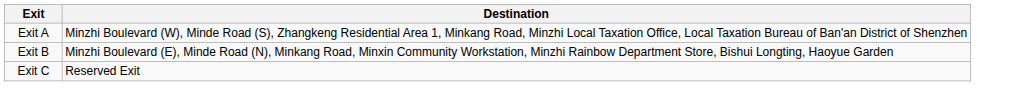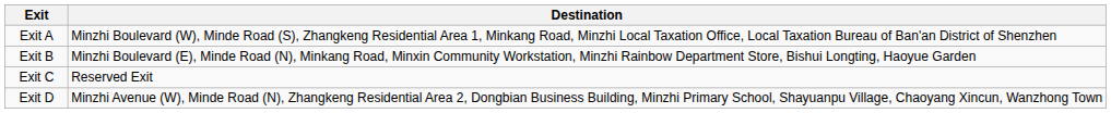+ row: Exit D | Minzhi Avenue (W), Minde Road (N), Zhangkeng Residential Area 2, Dongbian Business Building, Minzhi Primary School, Shayuanpu Village, Chaoyang Xincun, Wanzhong Town
